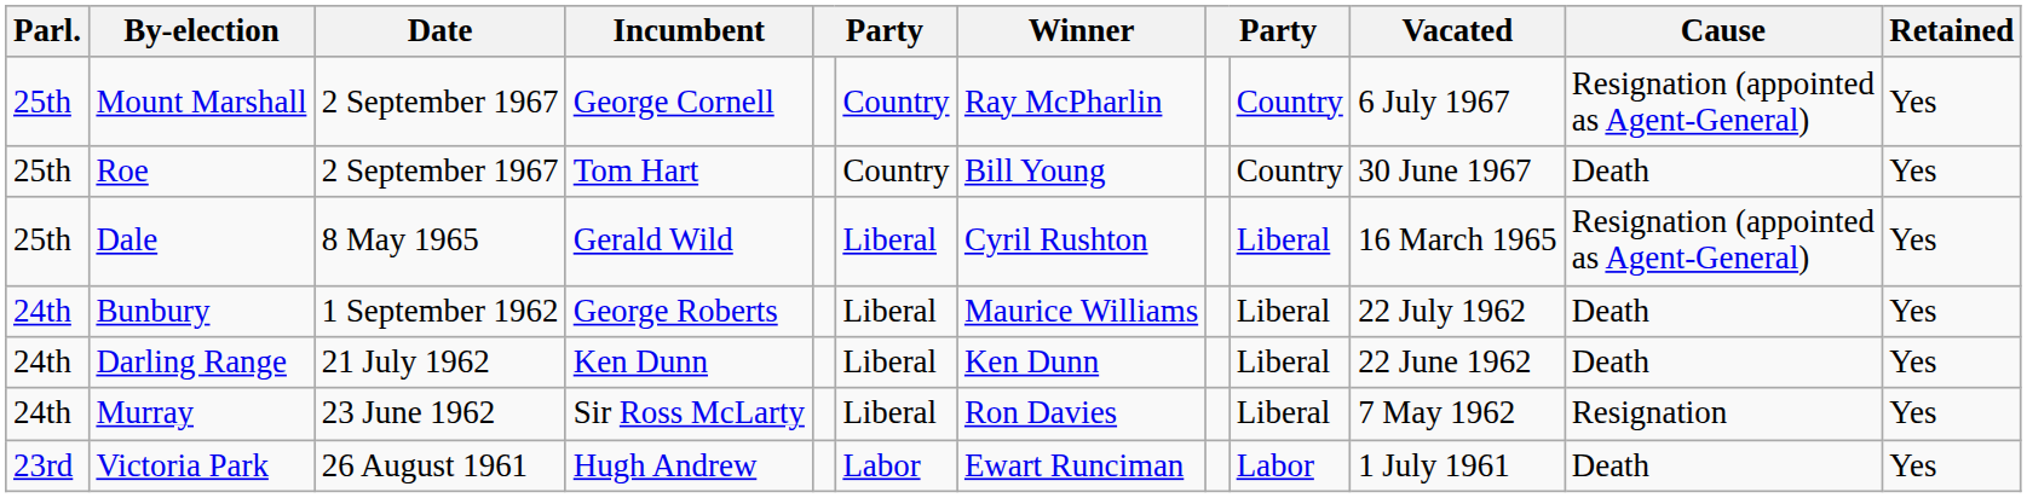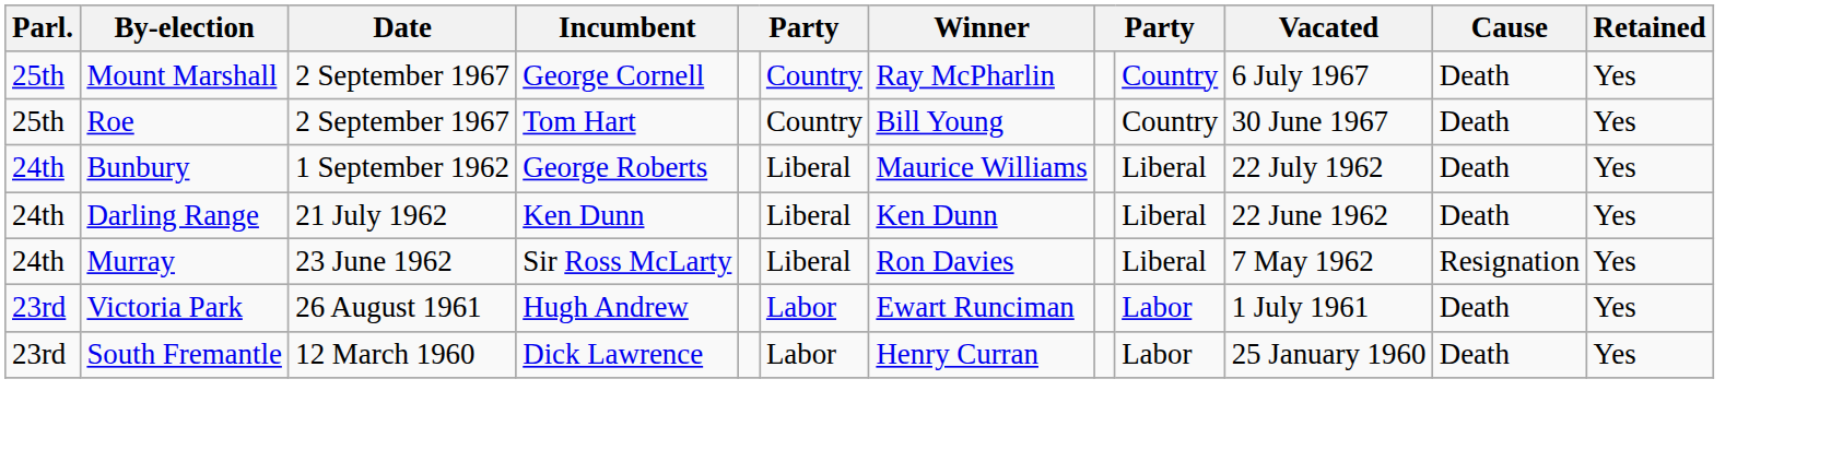Mount Marshall | Cause: Resignation (appointed as Agent-General) -> Death
- row: 25th | Dale | 8 May 1965 | Gerald Wild | Liberal | Cyril Rushton | Liberal | 16 March 1965 | Resignation (appointed as Agent-General) | Yes
+ row: 23rd | South Fremantle | 12 March 1960 | Dick Lawrence | Labor | Henry Curran | Labor | 25 January 1960 | Death | Yes
